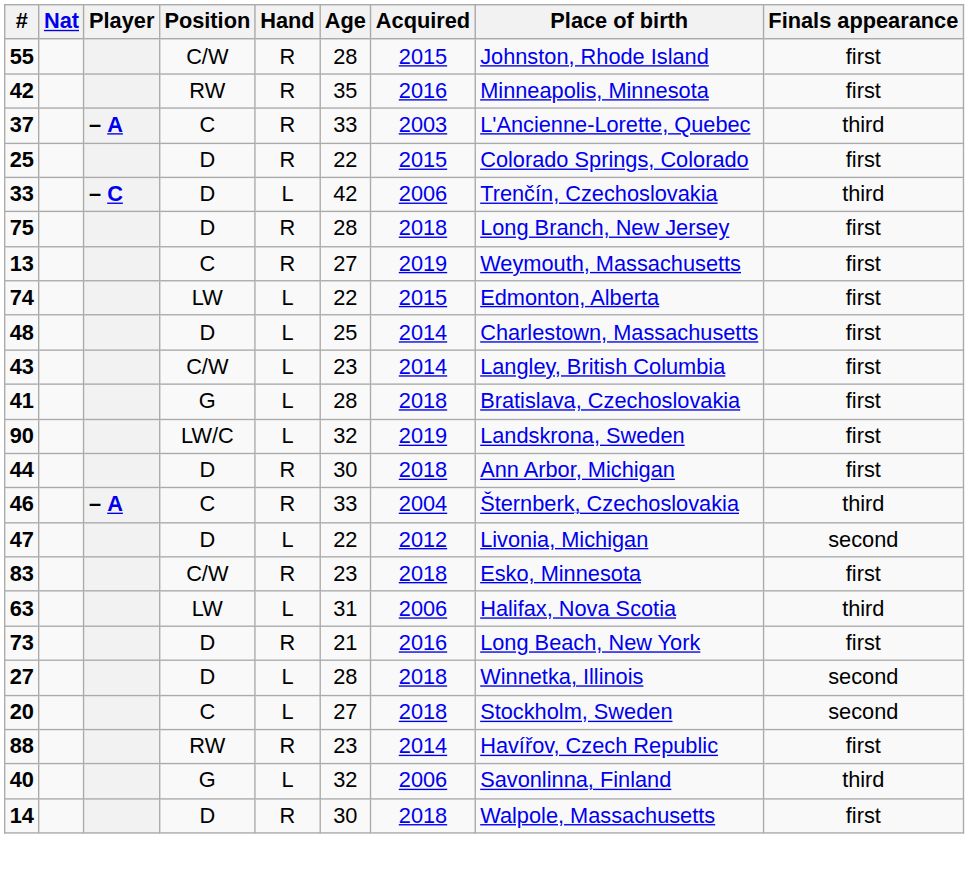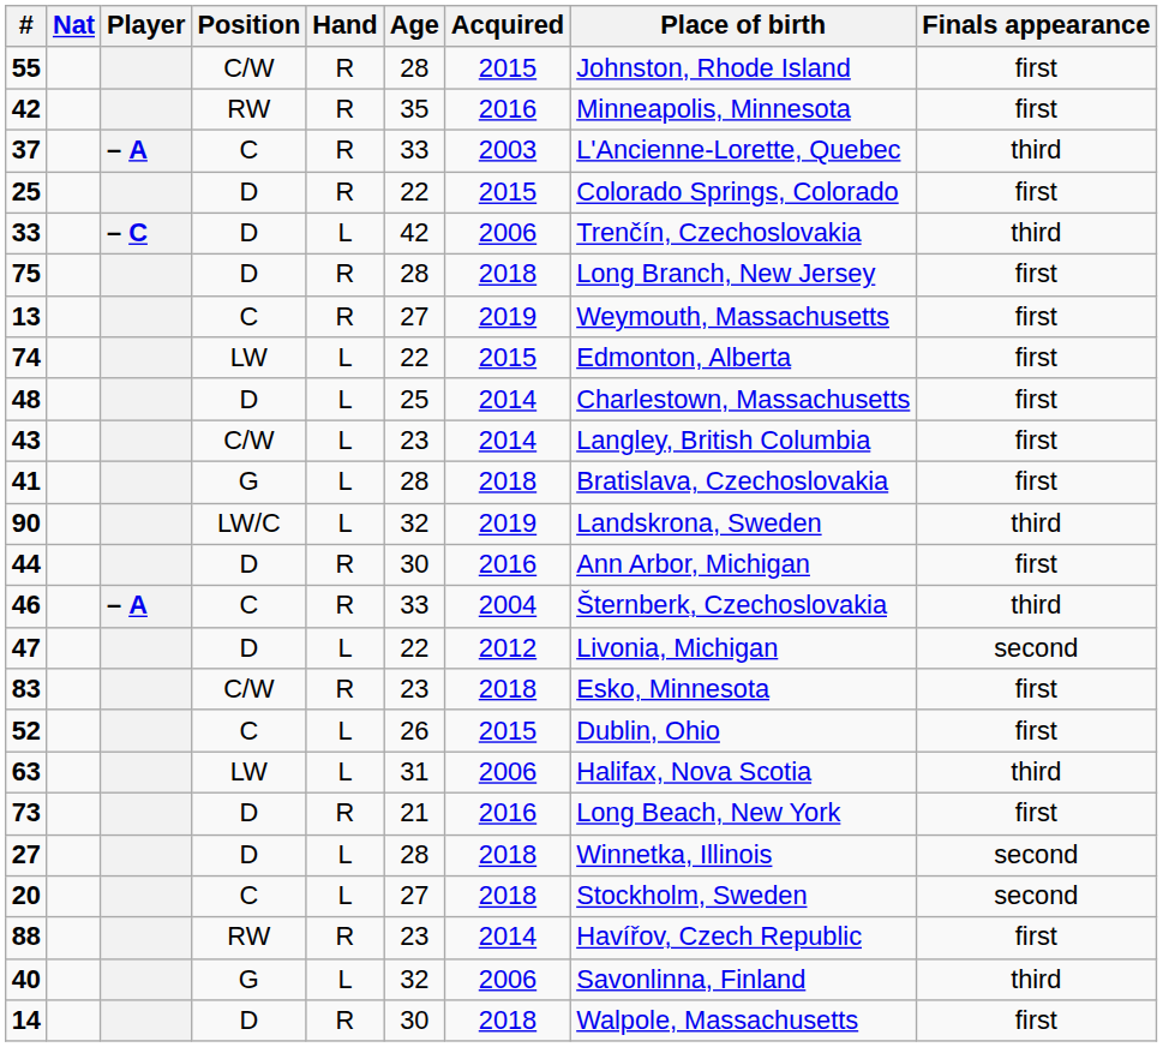90 | Finals appearance: first -> third
44 | Acquired: 2018 -> 2016
+ row: 52 | C | L | 26 | 2015 | Dublin, Ohio | first
